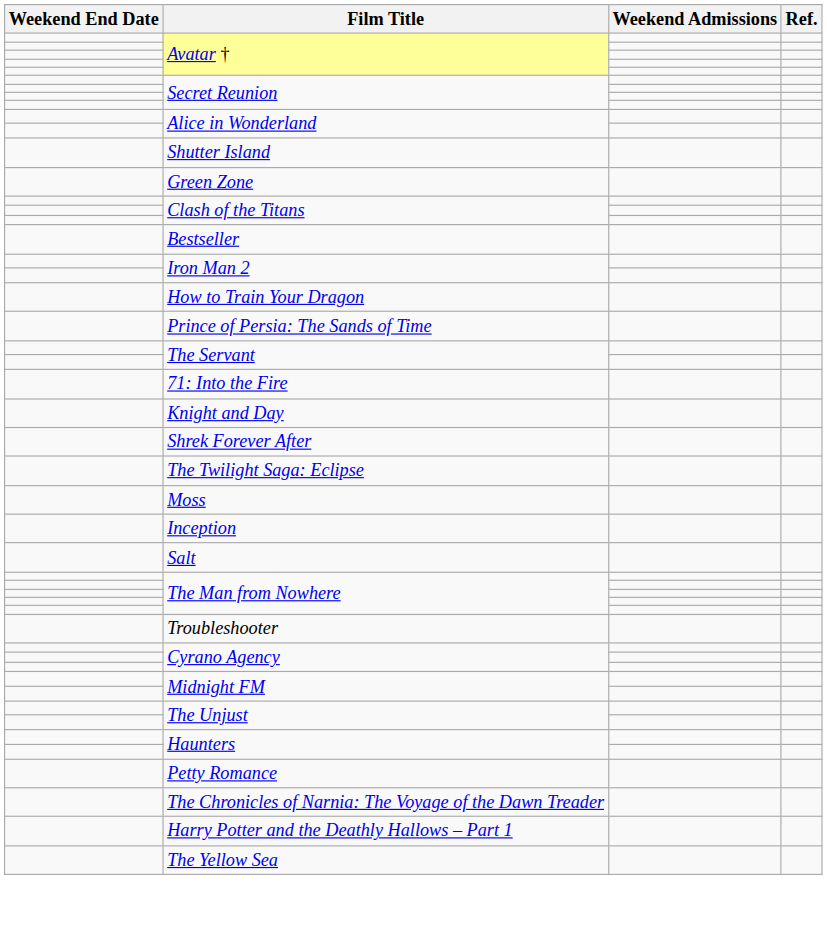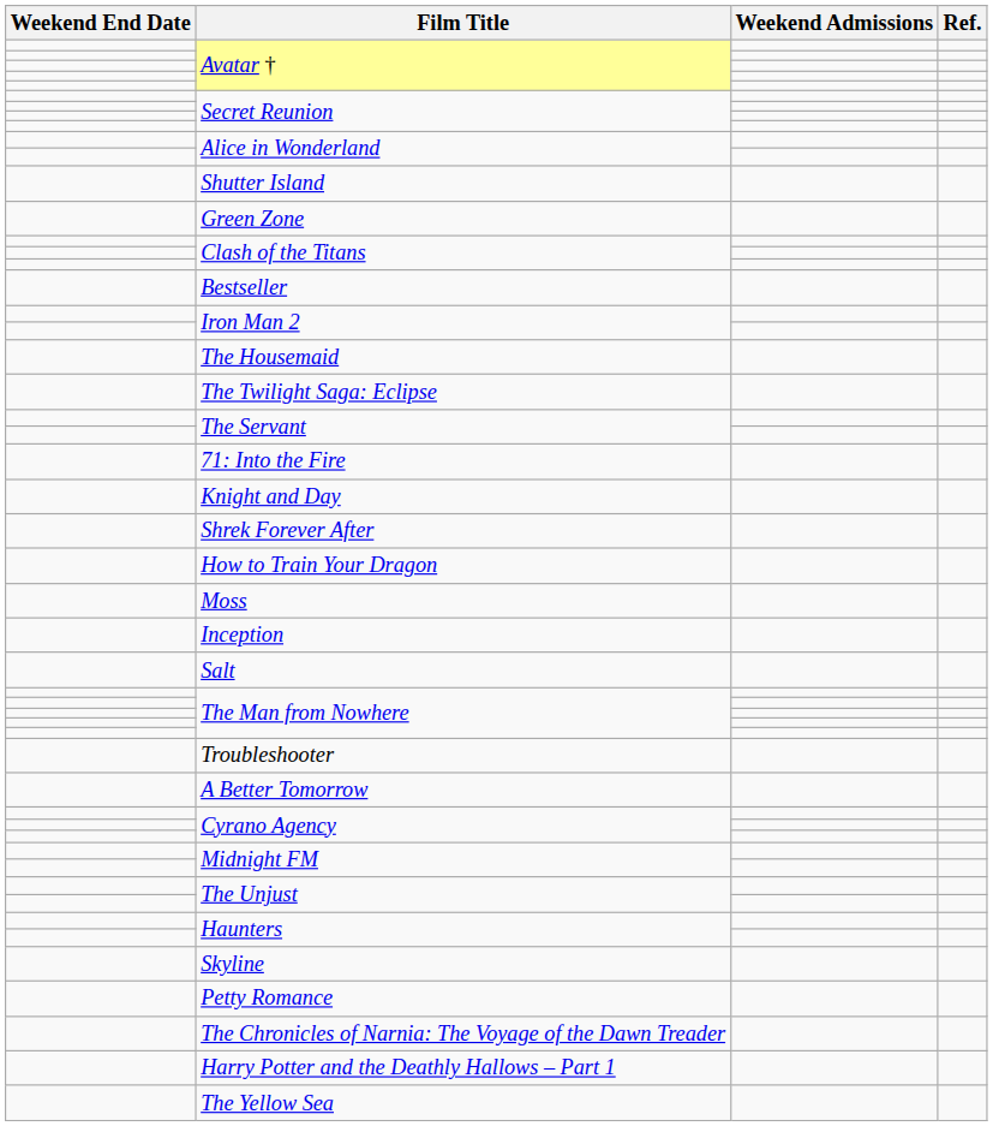+ row: The Housemaid
rows swapped: How to Train Your Dragon <-> The Twilight Saga: Eclipse
- row: Prince of Persia: The Sands of Time
+ row: A Better Tomorrow
+ row: Skyline
